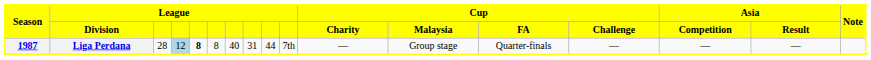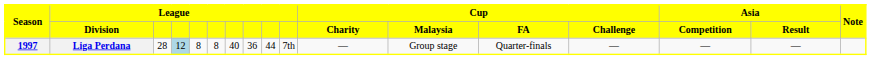Liga Perdana | Season: 1987 -> 1997
Liga Perdana | column 5: bold -> normal
Liga Perdana | column 8: 31 -> 36
